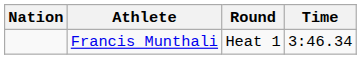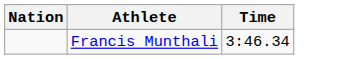- column: Round | Heat 1
